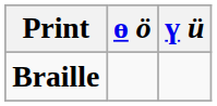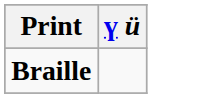- column: ө ö
